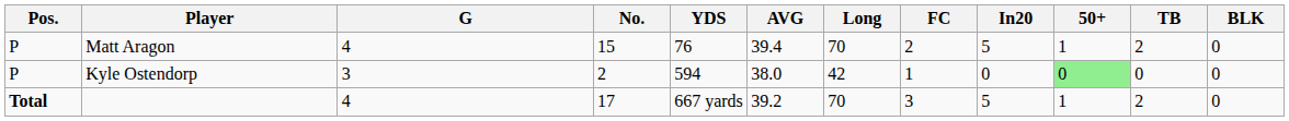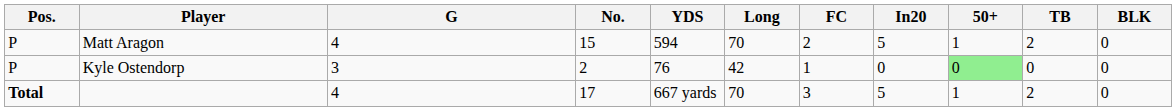- column: AVG | 39.4 | 38.0 | 39.2
Matt Aragon | YDS: 76 -> 594
Kyle Ostendorp | YDS: 594 -> 76
